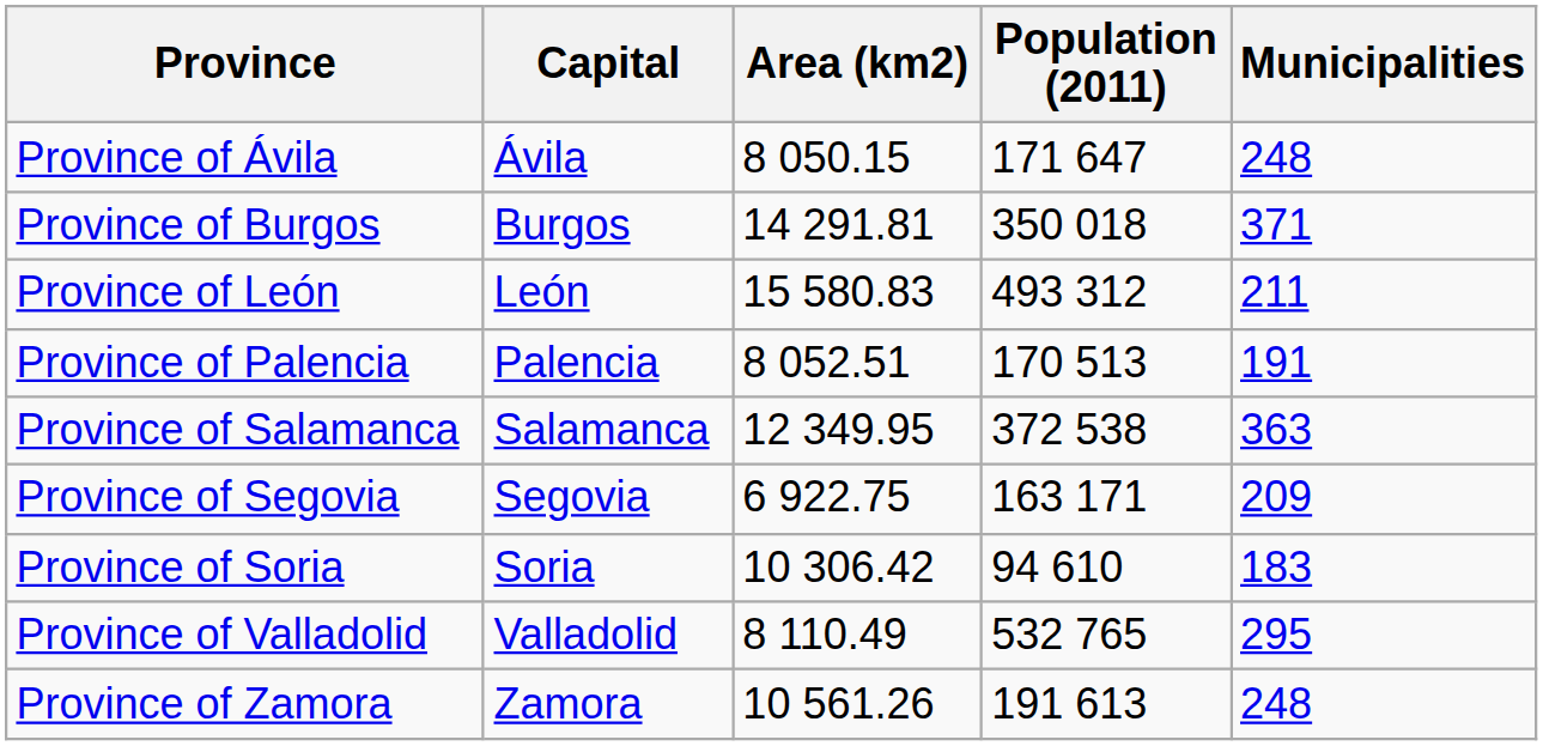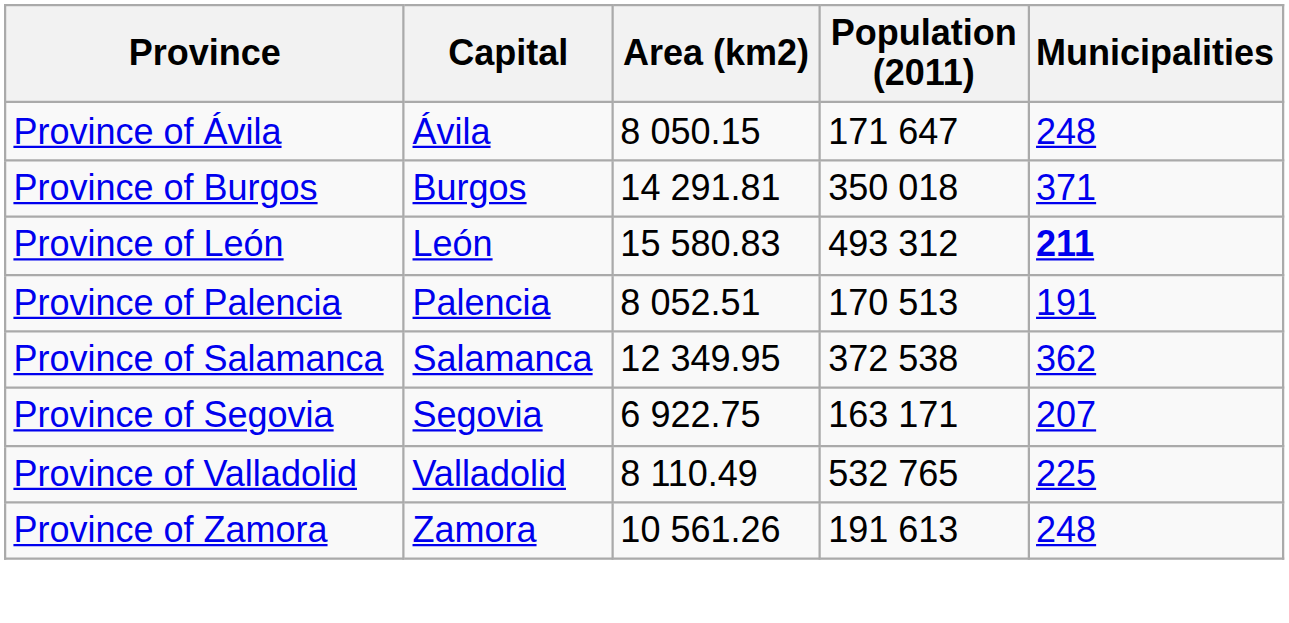Province of León | Municipalities: normal -> bold
Province of Salamanca | Municipalities: 363 -> 362
Province of Segovia | Municipalities: 209 -> 207
- row: Province of Soria | Soria | 10 306.42 | 94 610 | 183
Province of Valladolid | Municipalities: 295 -> 225
